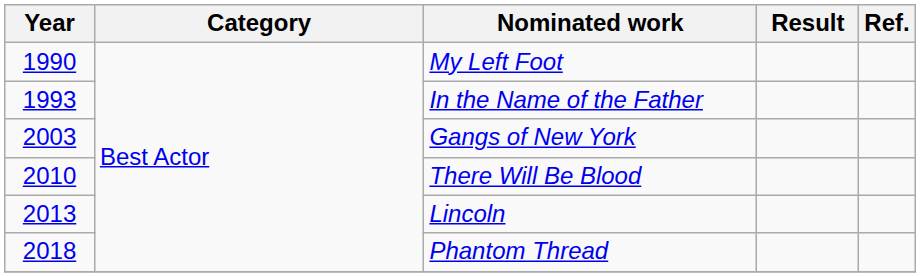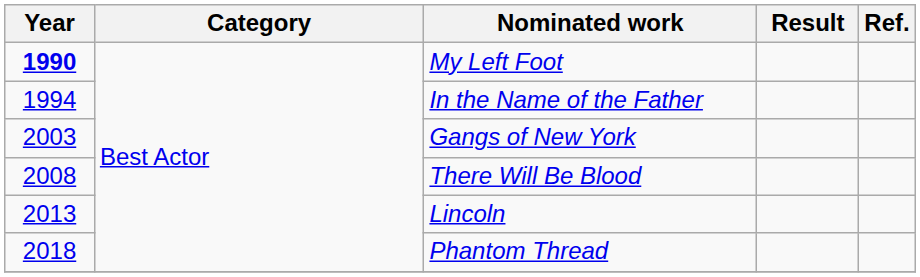My Left Foot | Year: normal -> bold
In the Name of the Father | Year: 1993 -> 1994
There Will Be Blood | Year: 2010 -> 2008
